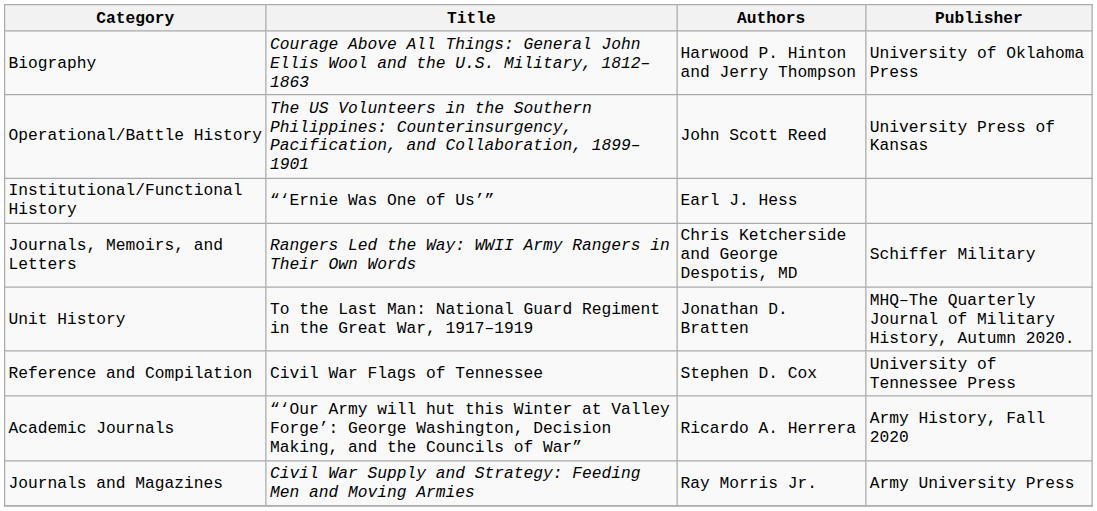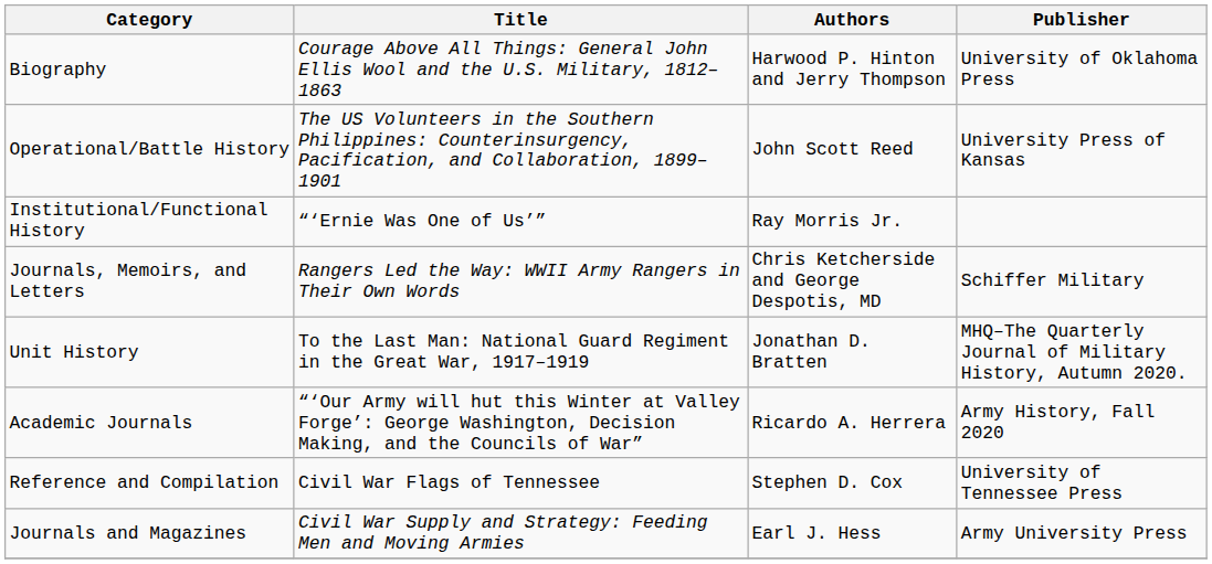Institutional/Functional History | Authors: Earl J. Hess -> Ray Morris Jr.
rows swapped: Reference and Compilation <-> Academic Journals
Journals and Magazines | Authors: Ray Morris Jr. -> Earl J. Hess
